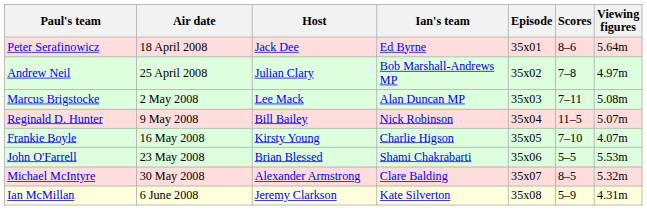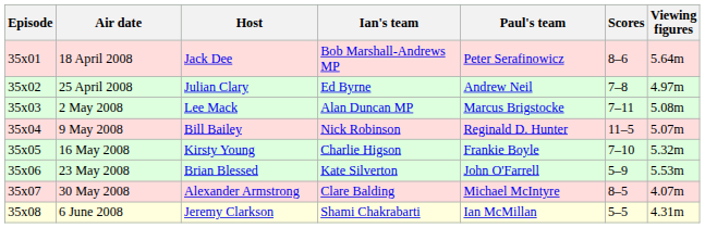columns swapped: Episode <-> Paul's team
18 April 2008 | Ian's team: Ed Byrne -> Bob Marshall-Andrews MP
25 April 2008 | Ian's team: Bob Marshall-Andrews MP -> Ed Byrne
16 May 2008 | Viewing figures: 4.07m -> 5.32m
23 May 2008 | Ian's team: Shami Chakrabarti -> Kate Silverton
23 May 2008 | Scores: 5–5 -> 5–9
30 May 2008 | Viewing figures: 5.32m -> 4.07m
6 June 2008 | Ian's team: Kate Silverton -> Shami Chakrabarti
6 June 2008 | Scores: 5–9 -> 5–5
